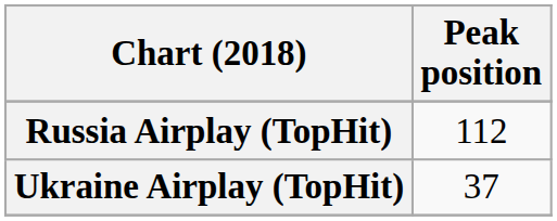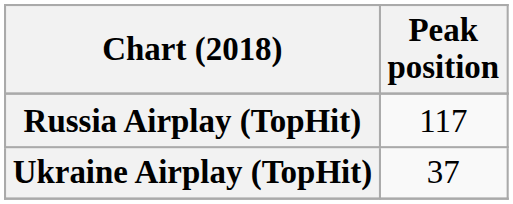Russia Airplay (TopHit) | Peak position: 112 -> 117
